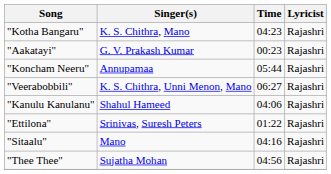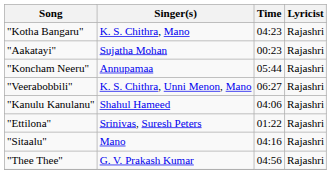"Aakatayi" | Singer(s): G. V. Prakash Kumar -> Sujatha Mohan
"Thee Thee" | Singer(s): Sujatha Mohan -> G. V. Prakash Kumar
